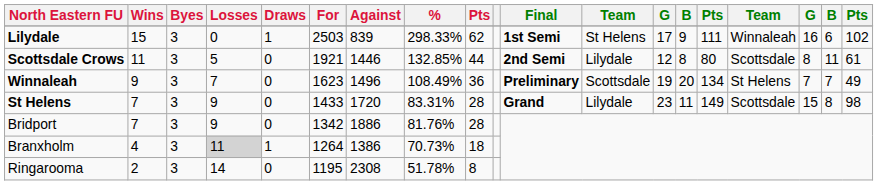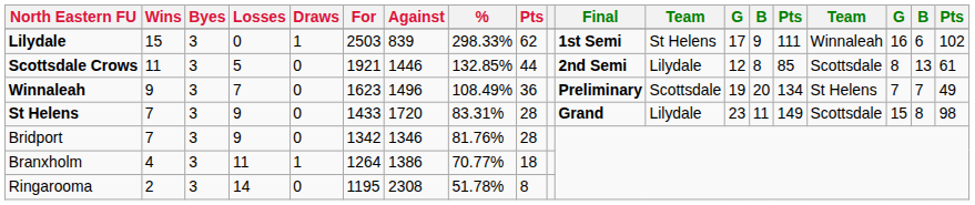Scottsdale Crows | column 15: 80 -> 85
Scottsdale Crows | column 18: 11 -> 13
Bridport | Against: 1886 -> 1346
Branxholm | Losses: lightgrey background -> no background
Branxholm | %: 70.73% -> 70.77%
